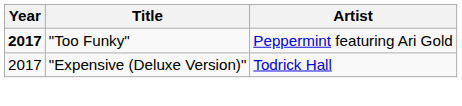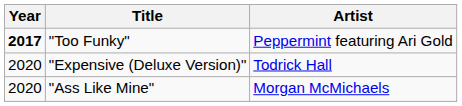"Expensive (Deluxe Version)" | Year: 2017 -> 2020
+ row: 2020 | "Ass Like Mine" | Morgan McMichaels
